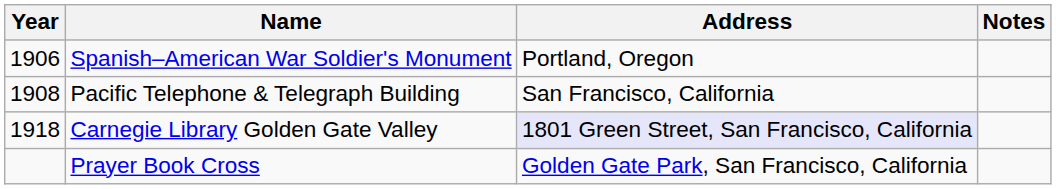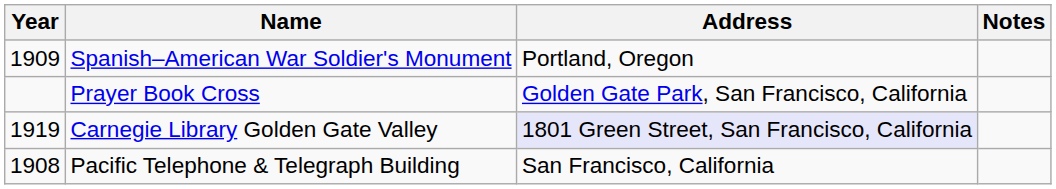Spanish–American War Soldier's Monument | Year: 1906 -> 1909
rows swapped: Pacific Telephone & Telegraph Building <-> Prayer Book Cross
Carnegie Library Golden Gate Valley | Year: 1918 -> 1919
